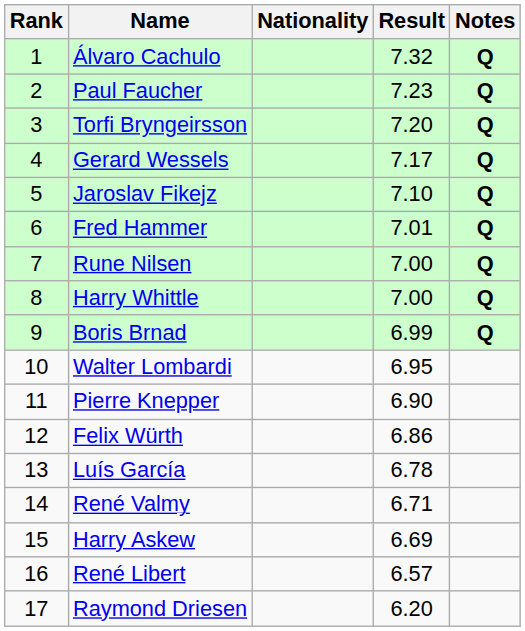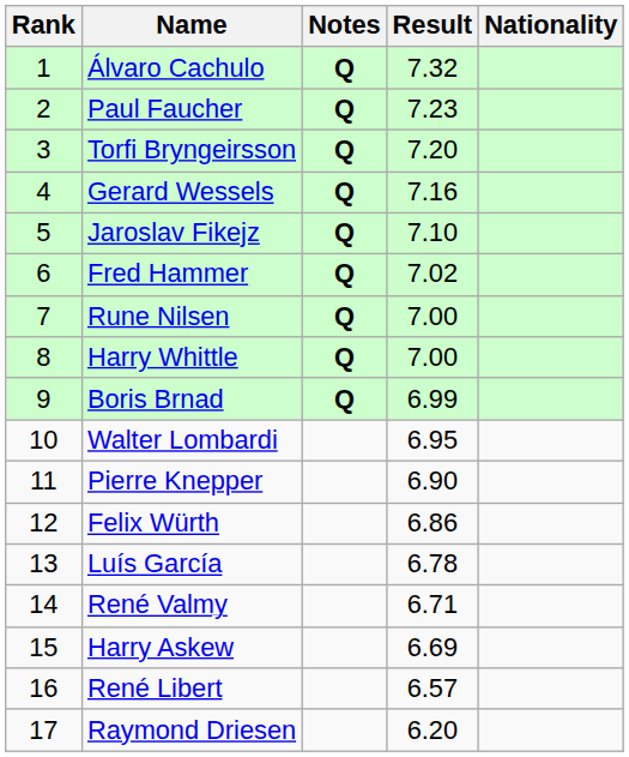columns swapped: Nationality <-> Notes
Gerard Wessels | Result: 7.17 -> 7.16
Fred Hammer | Result: 7.01 -> 7.02
